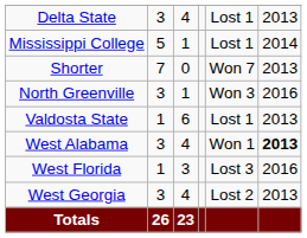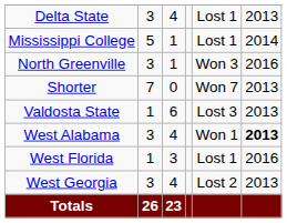rows swapped: North Greenville <-> Shorter
Valdosta State | column 5: Lost 1 -> Lost 3
West Florida | column 5: Lost 3 -> Lost 1
